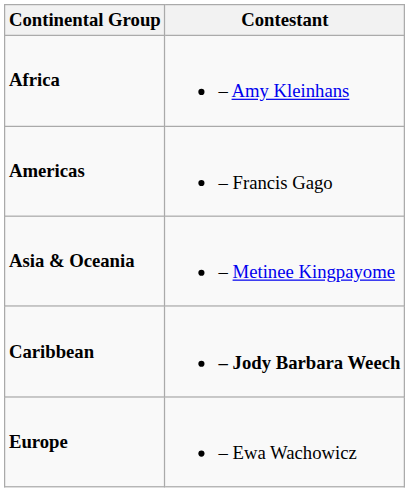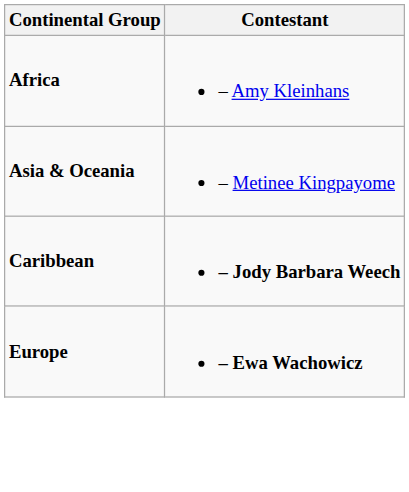- row: Americas | – Francis Gago
Europe | Contestant: normal -> bold
